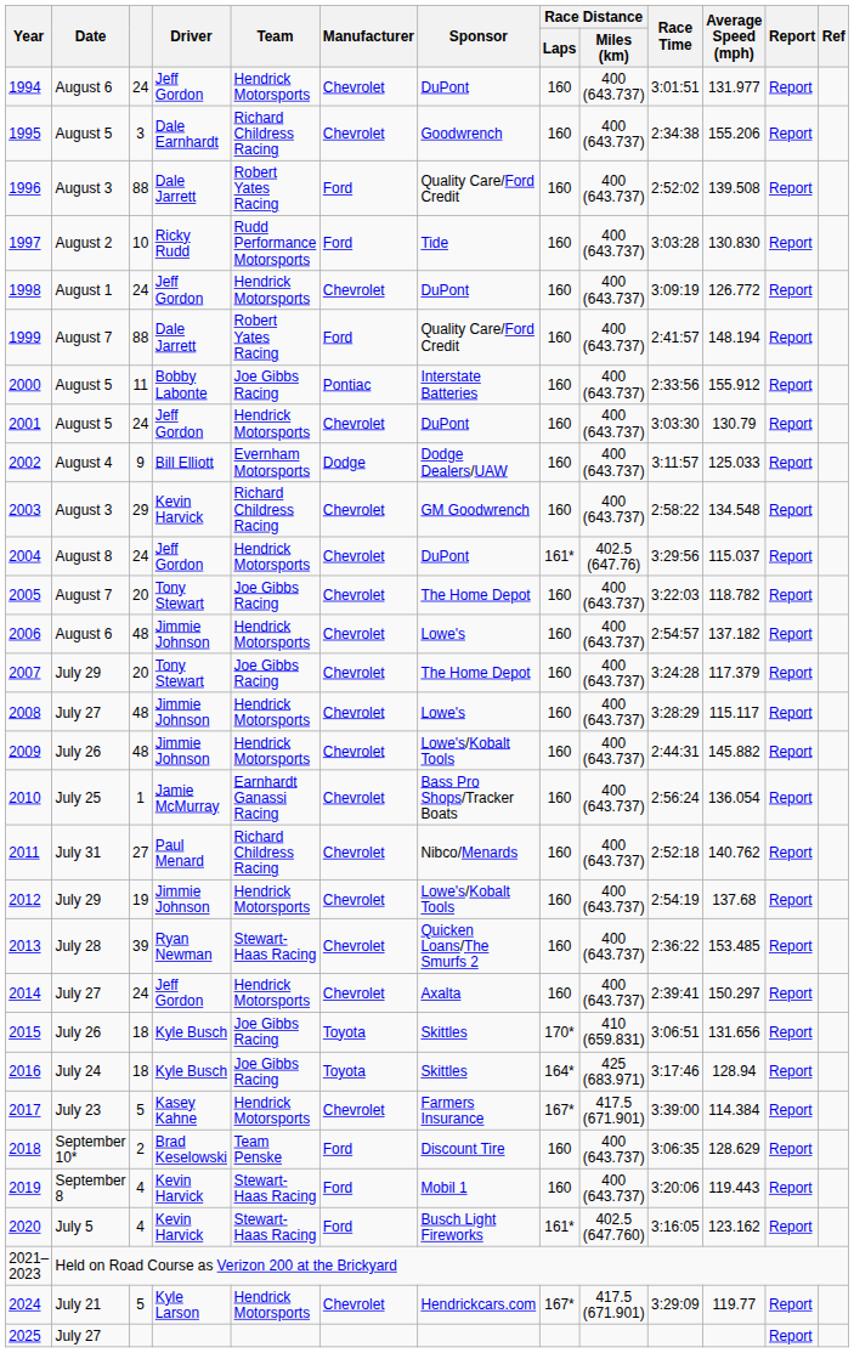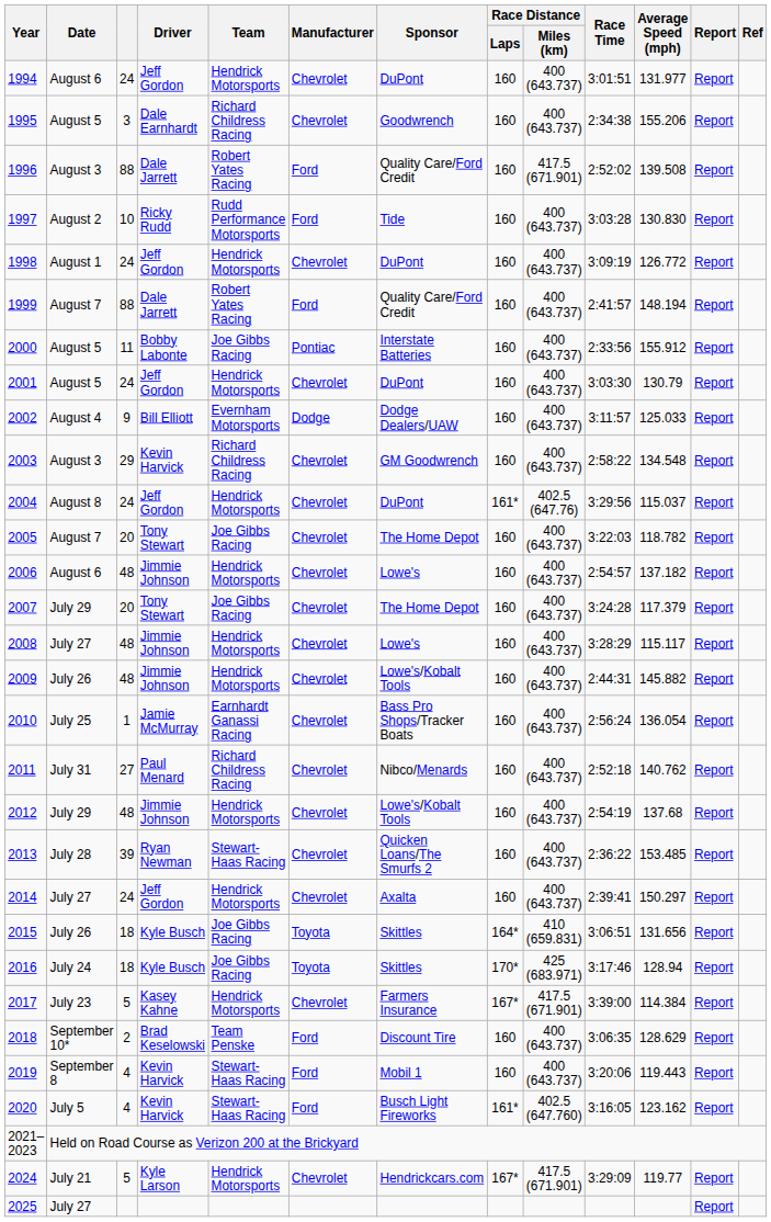1996 | Race Distance / Miles (km): 400 (643.737) -> 417.5 (671.901)
2012 | column 3: 19 -> 48
2015 | Race Distance / Laps: 170* -> 164*
2016 | Race Distance / Laps: 164* -> 170*
